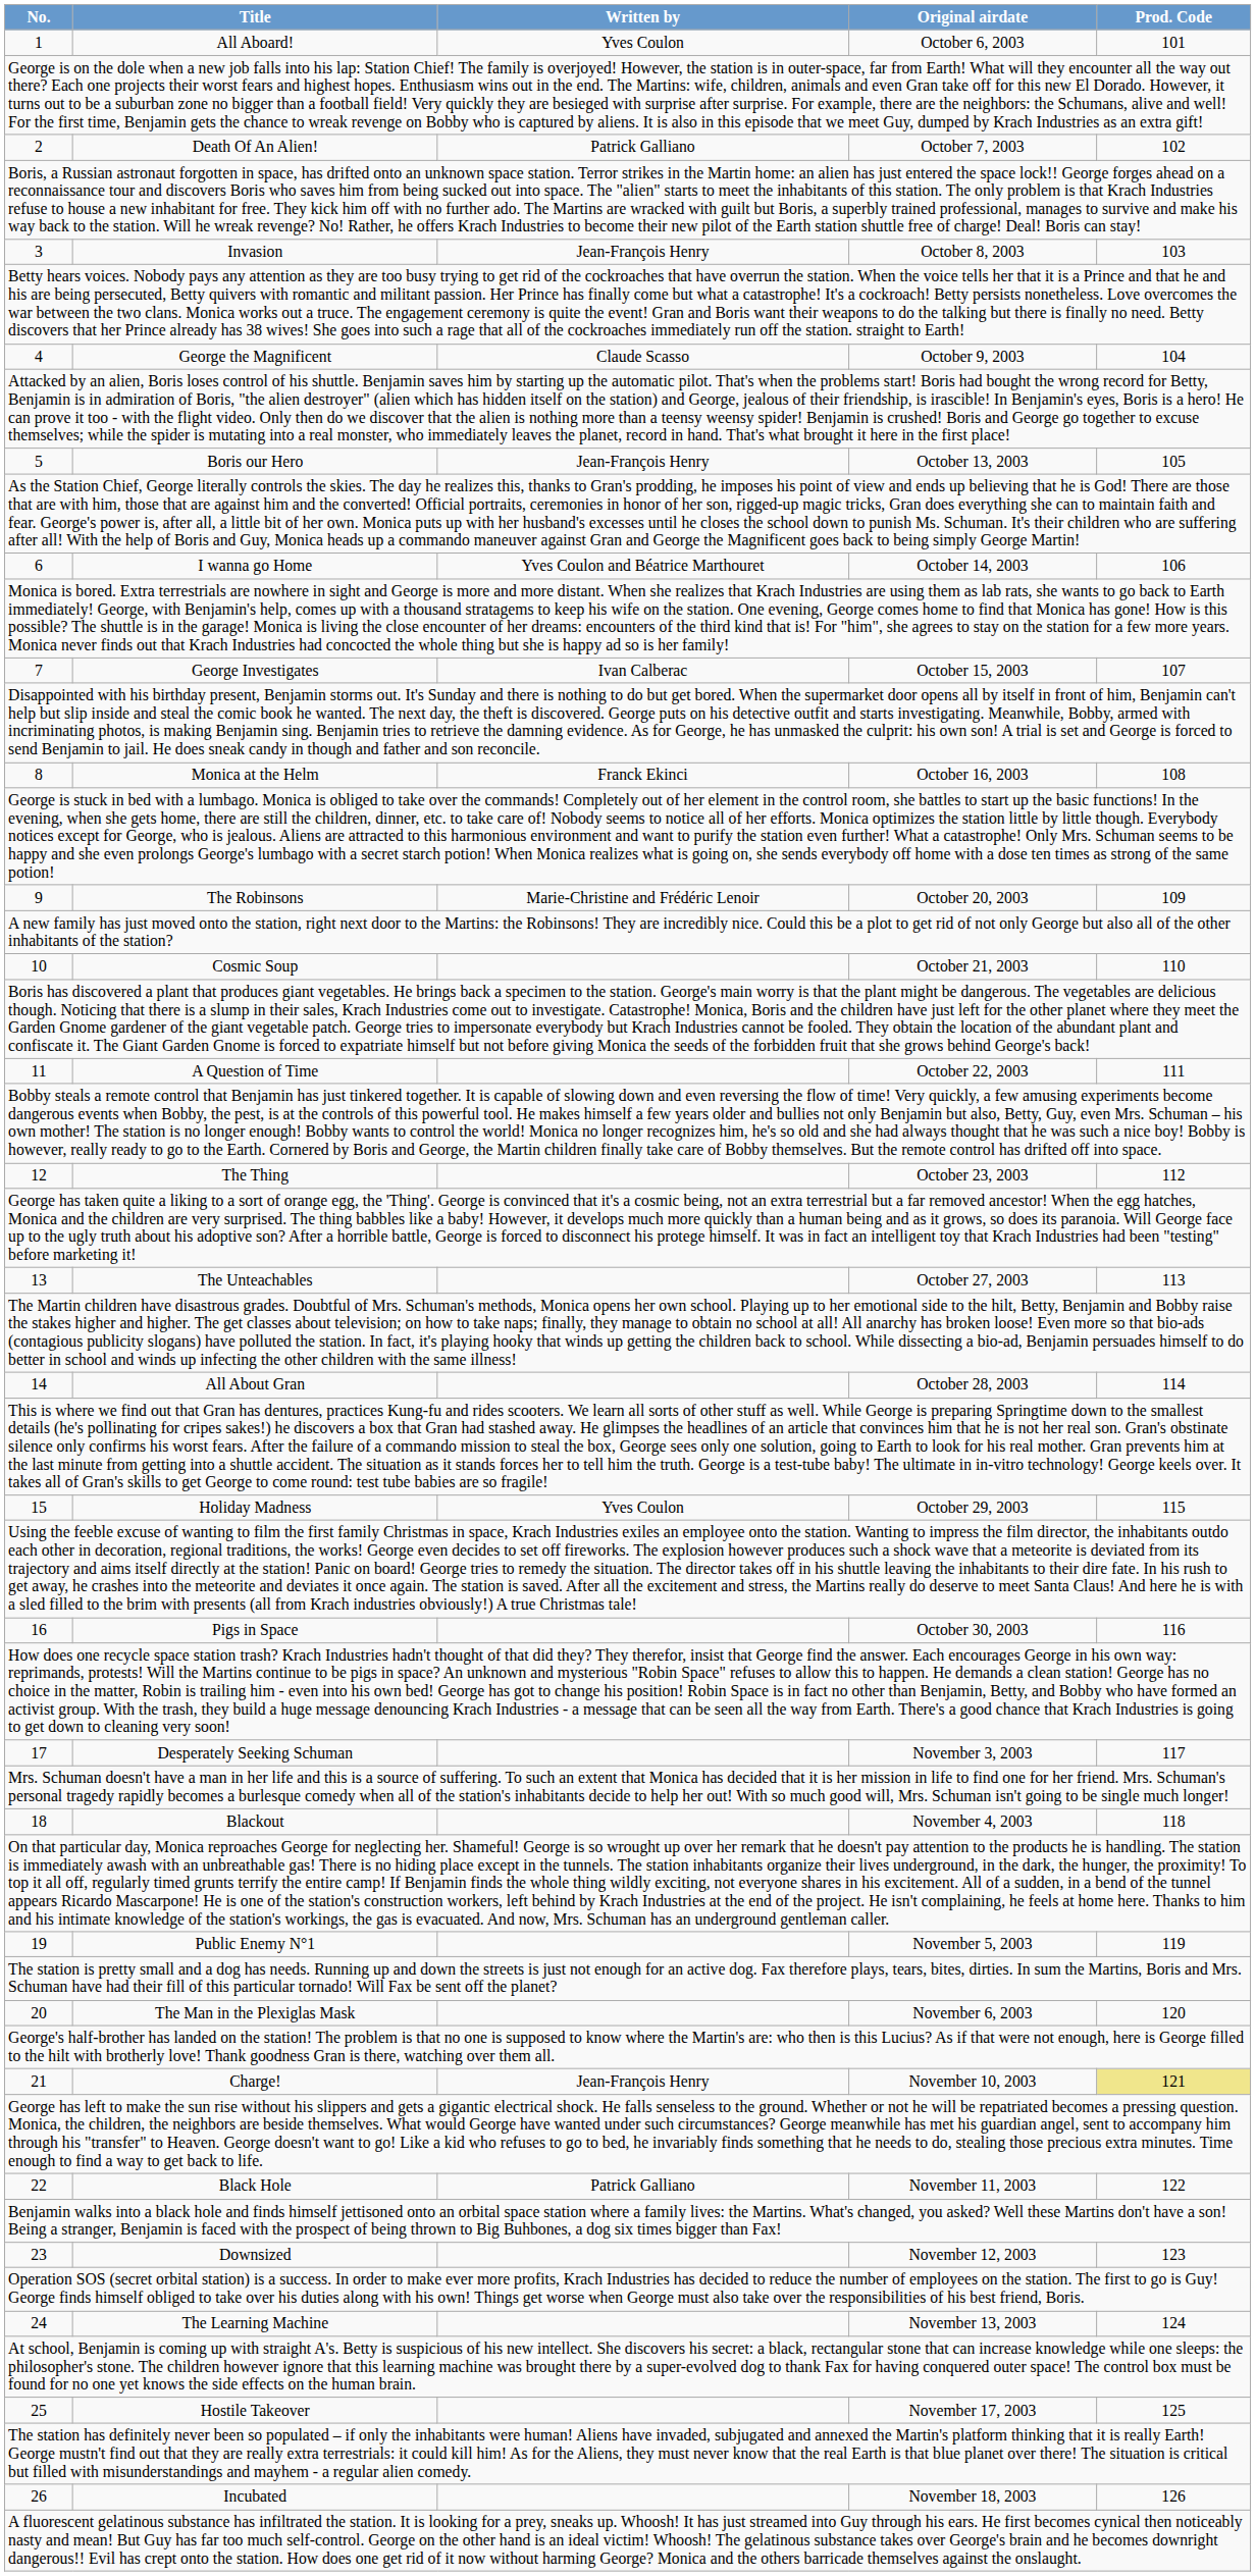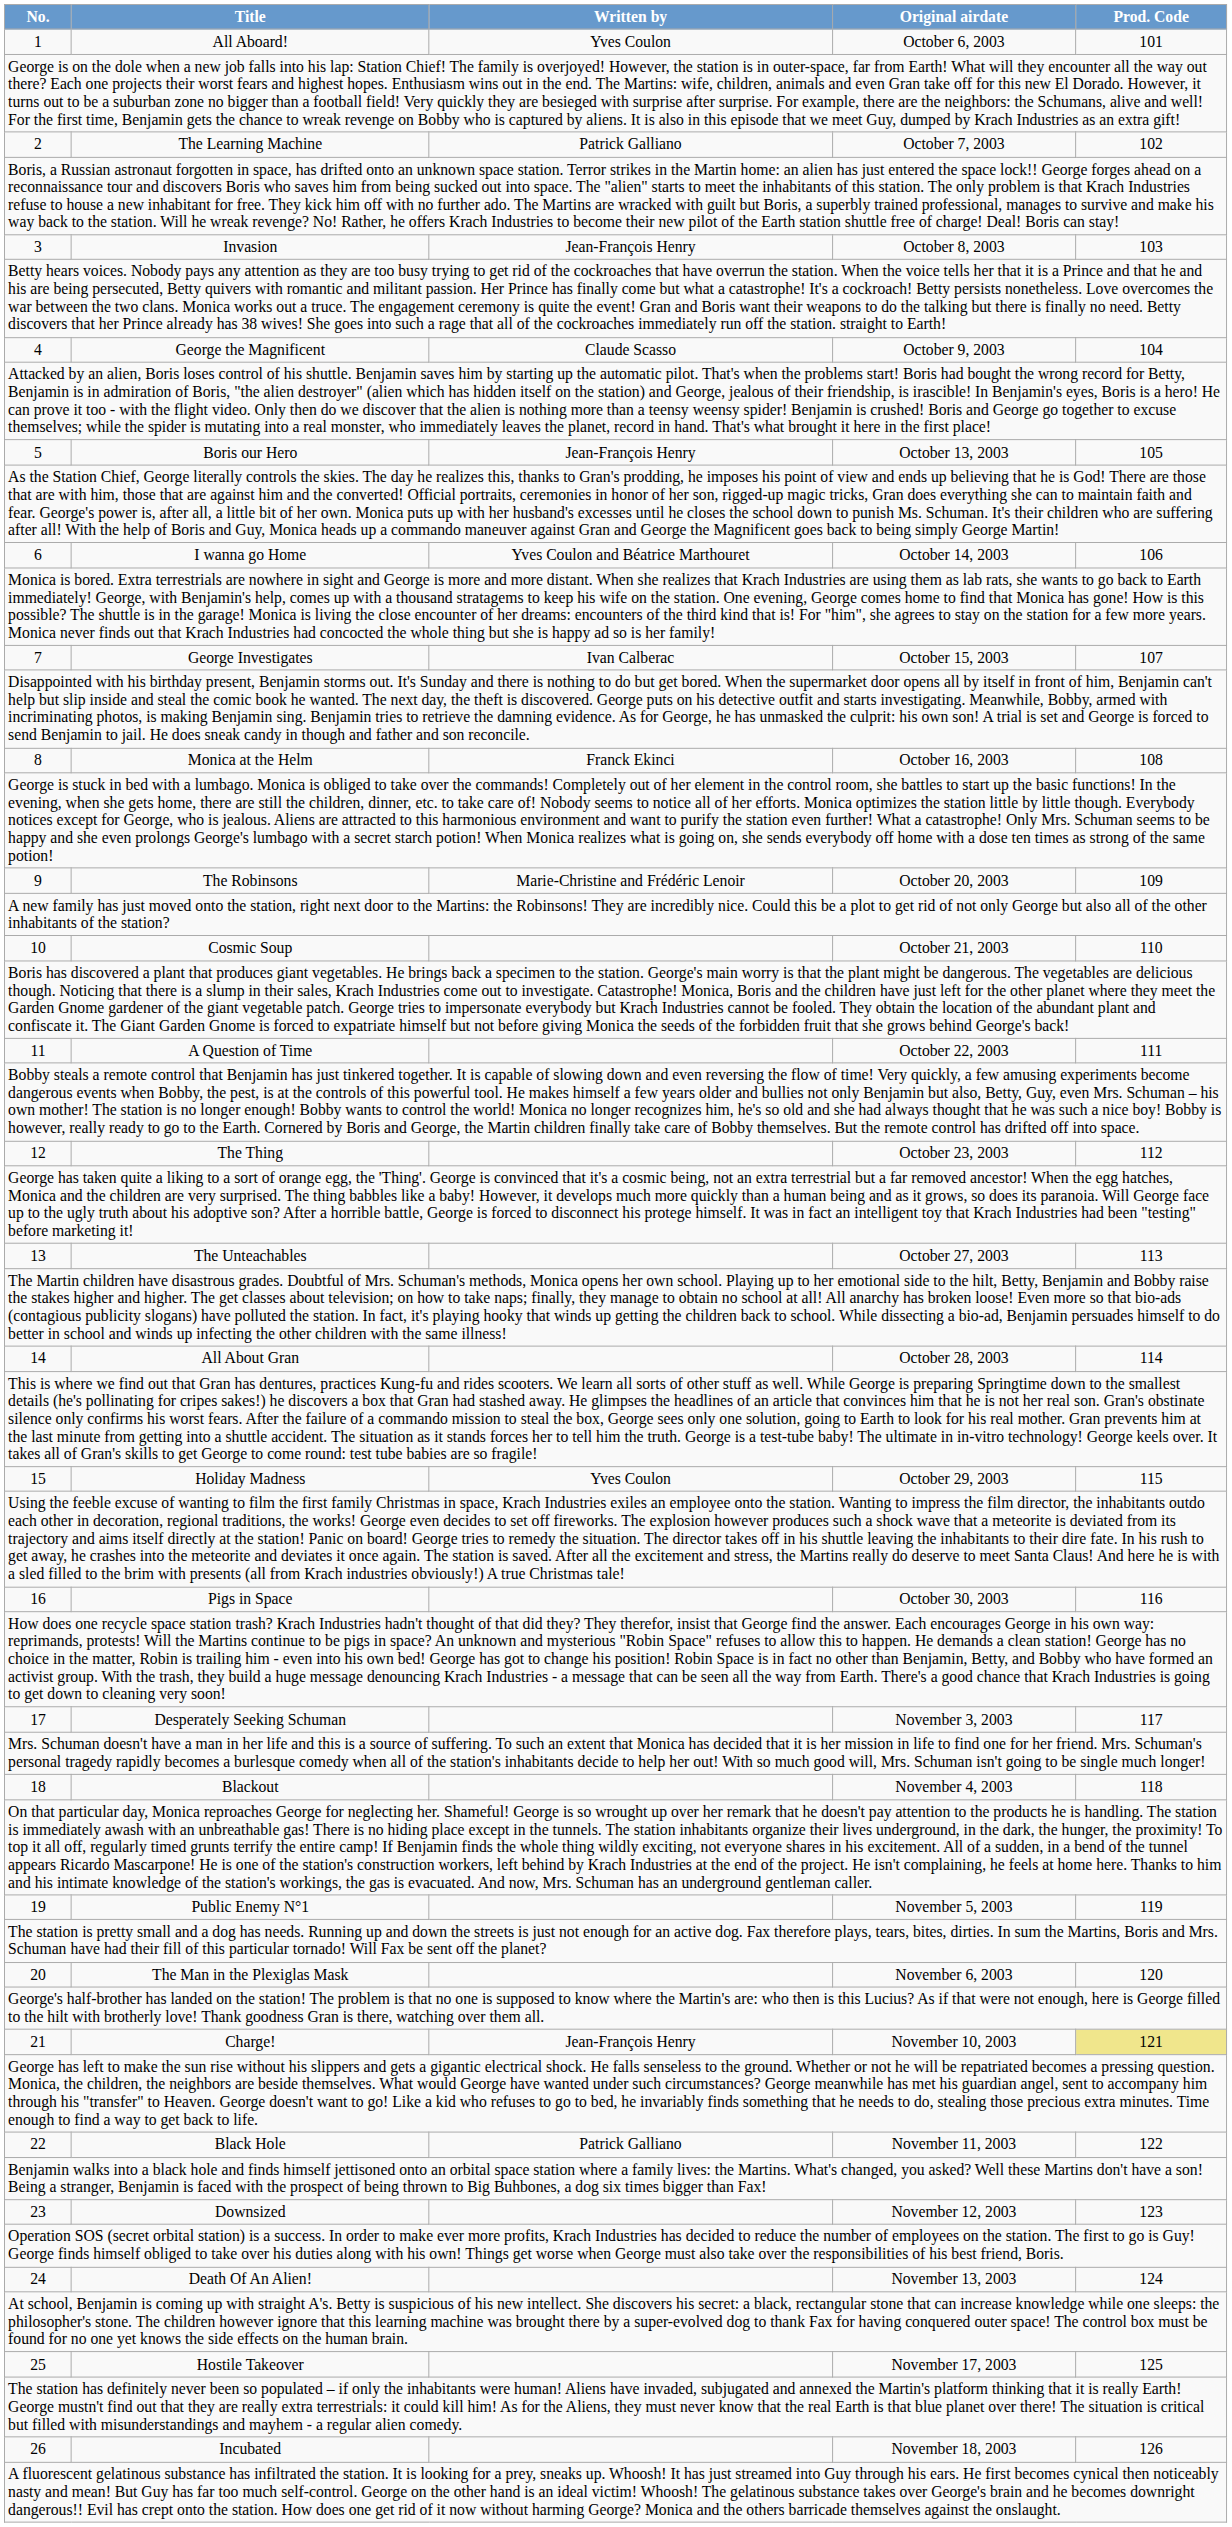2 | Title: Death Of An Alien! -> The Learning Machine
24 | Title: The Learning Machine -> Death Of An Alien!
